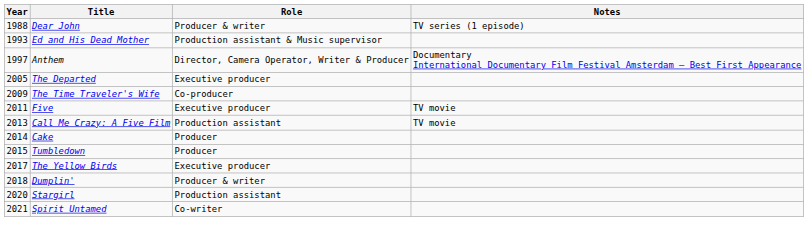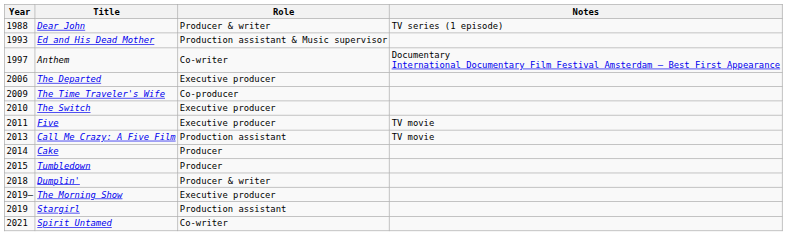Anthem | Role: Director, Camera Operator, Writer & Producer -> Co-writer
The Departed | Year: 2005 -> 2006
+ row: 2010 | The Switch | Executive producer
- row: 2017 | The Yellow Birds | Executive producer
+ row: 2019– | The Morning Show | Executive producer
Stargirl | Year: 2020 -> 2019
